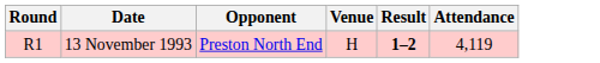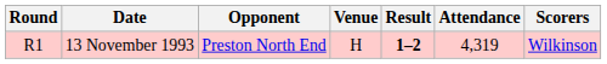+ column: Scorers | Wilkinson
13 November 1993 | Attendance: 4,119 -> 4,319
